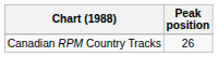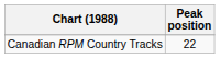Canadian RPM Country Tracks | Peak position: 26 -> 22
